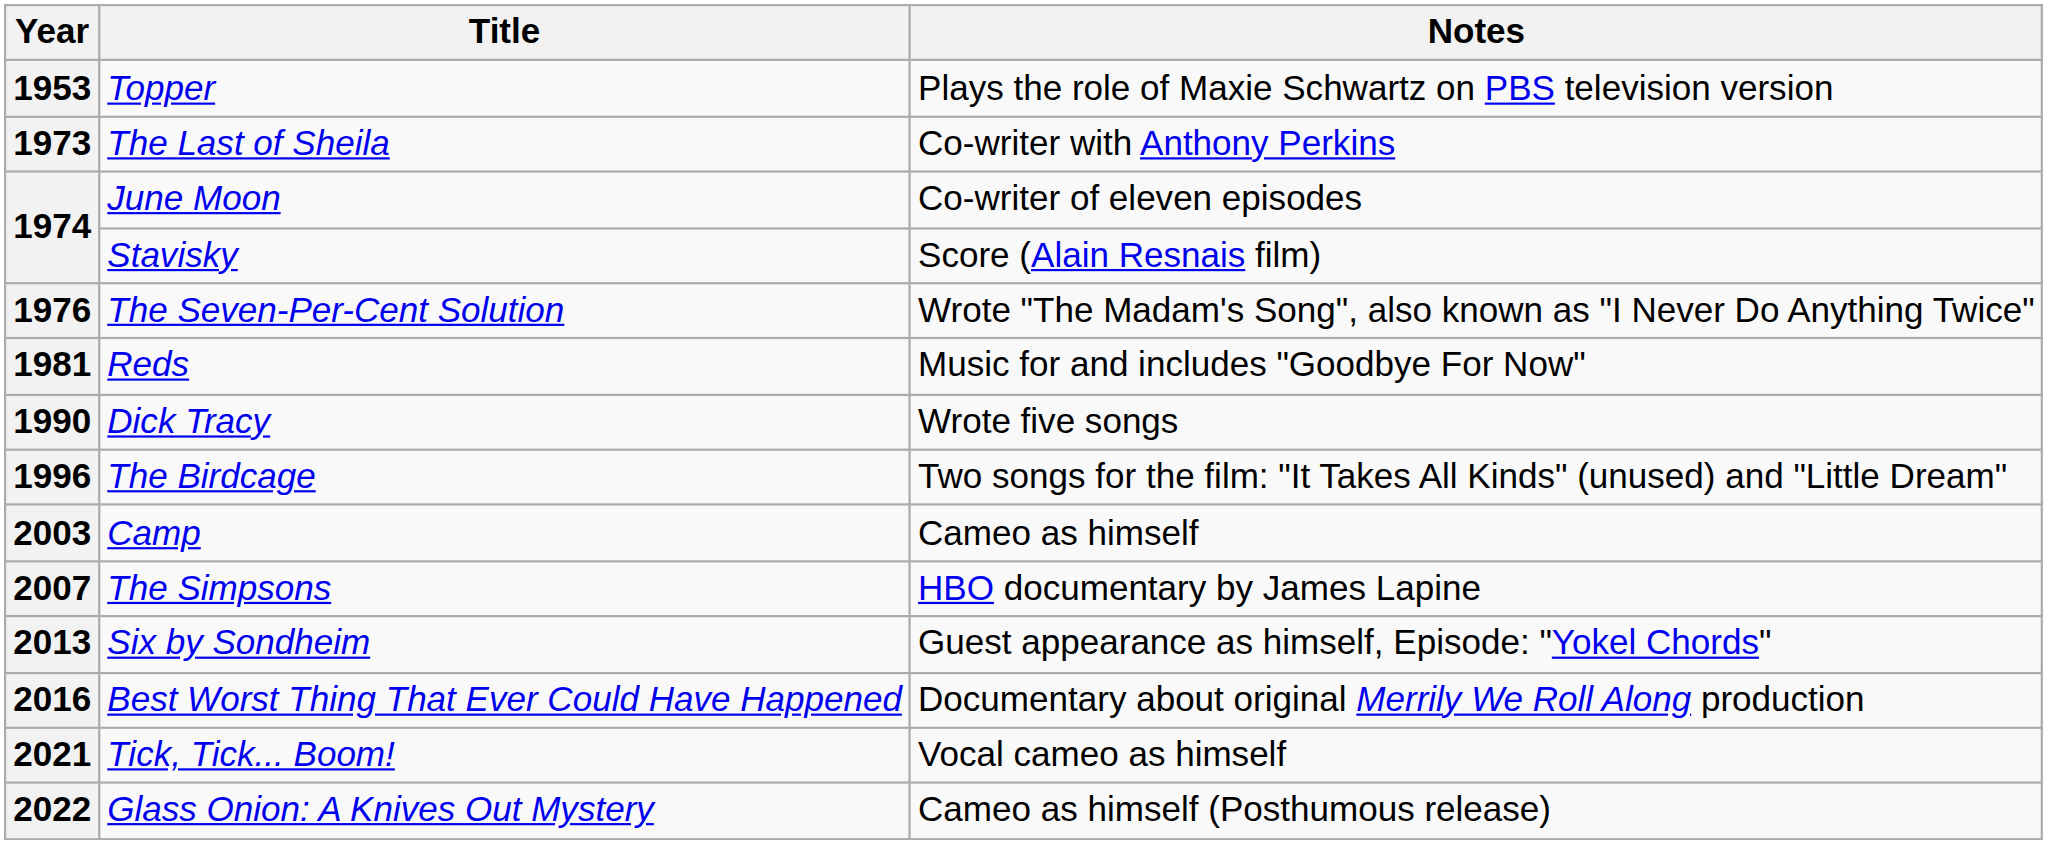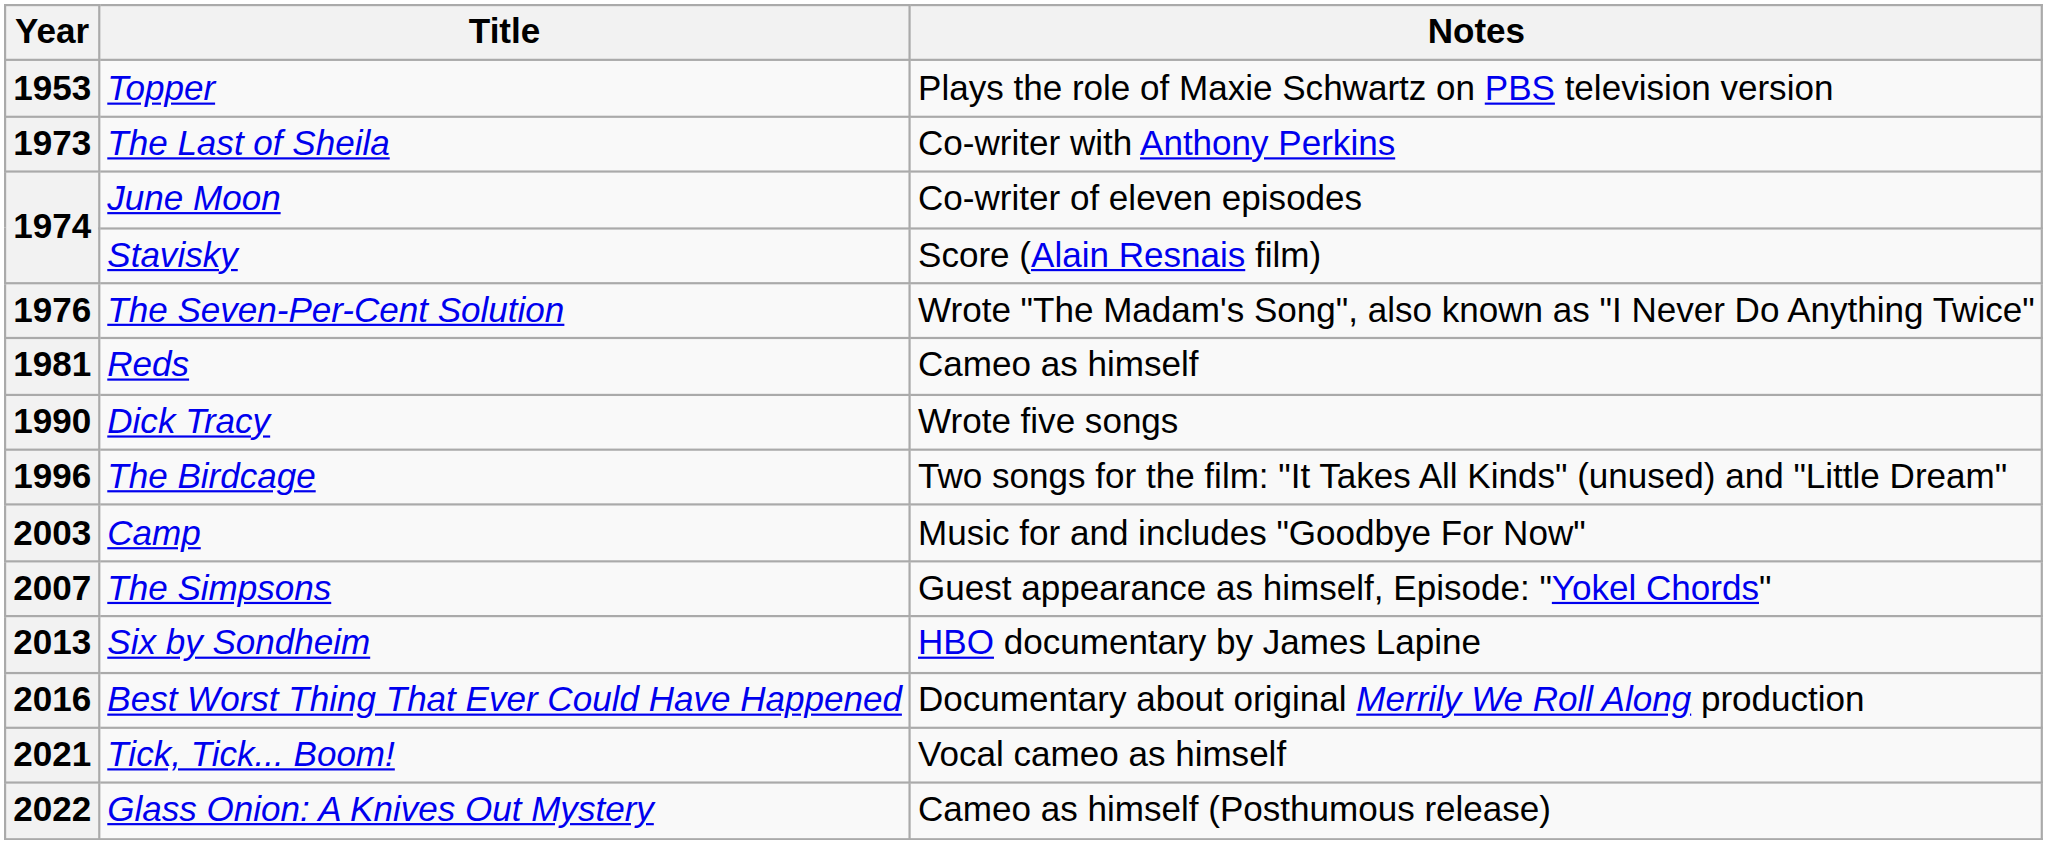1981 | Notes: Music for and includes "Goodbye For Now" -> Cameo as himself
2003 | Notes: Cameo as himself -> Music for and includes "Goodbye For Now"
2007 | Notes: HBO documentary by James Lapine -> Guest appearance as himself, Episode: "Yokel Chords"
2013 | Notes: Guest appearance as himself, Episode: "Yokel Chords" -> HBO documentary by James Lapine
